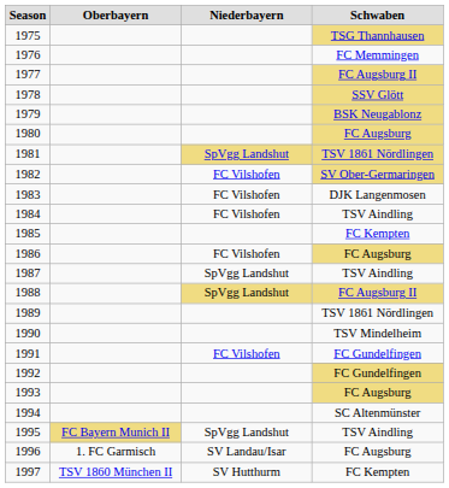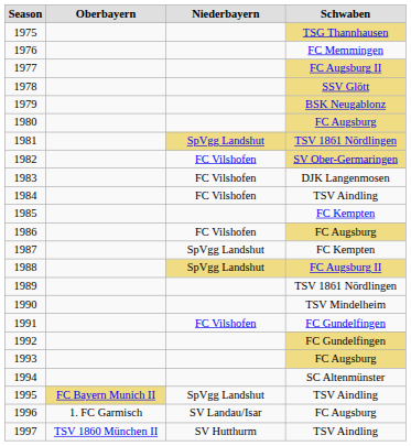1987 | Schwaben: TSV Aindling -> FC Kempten
1997 | Schwaben: FC Kempten -> TSV Aindling
